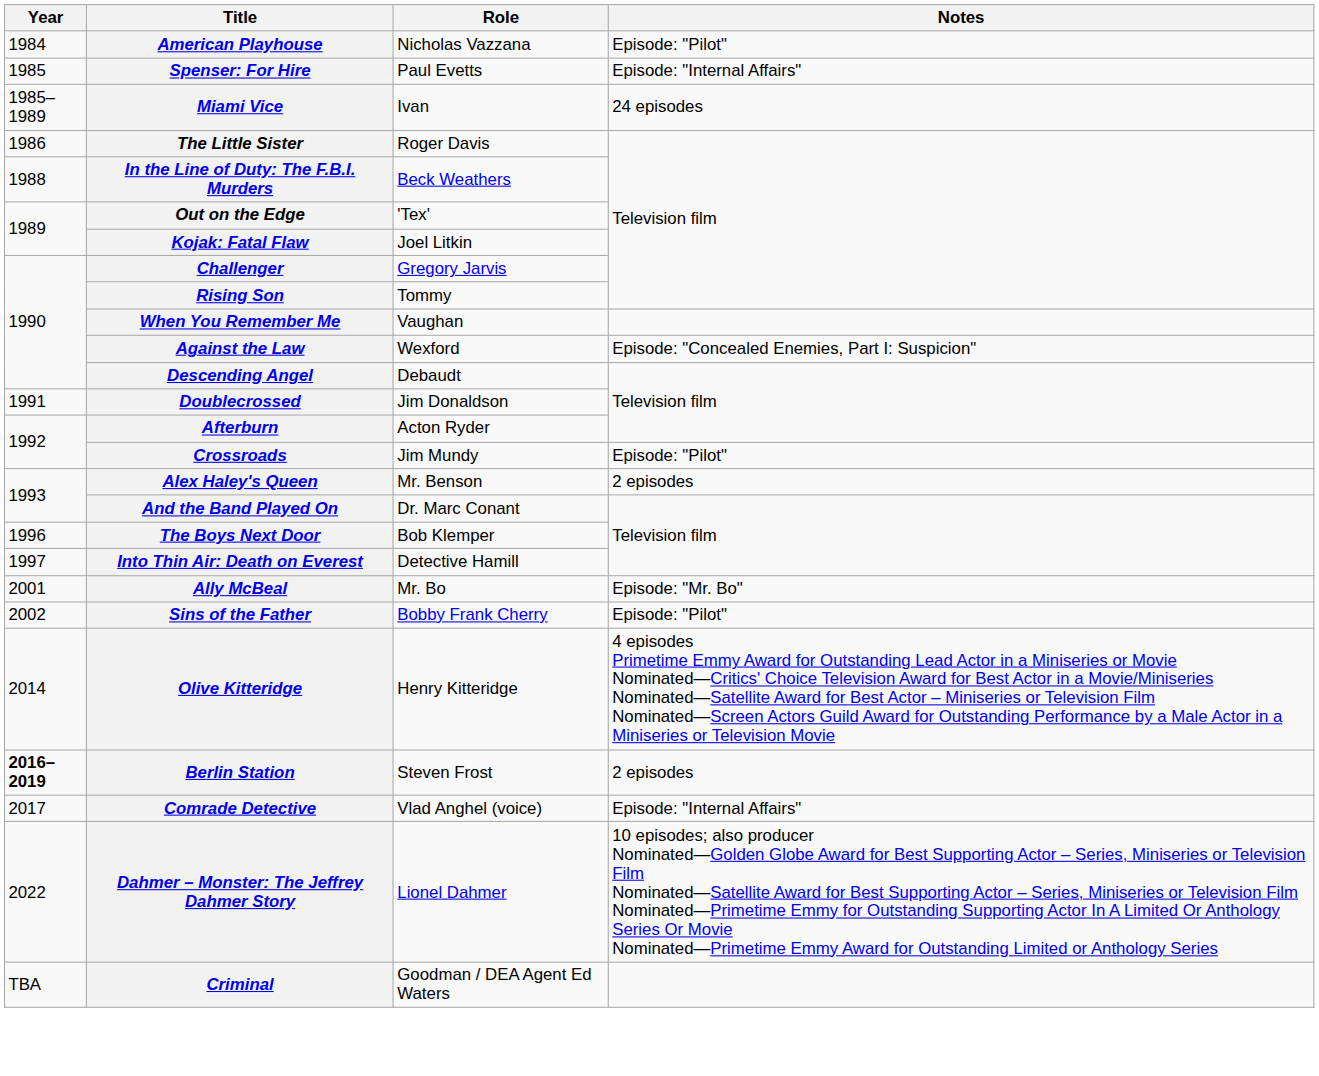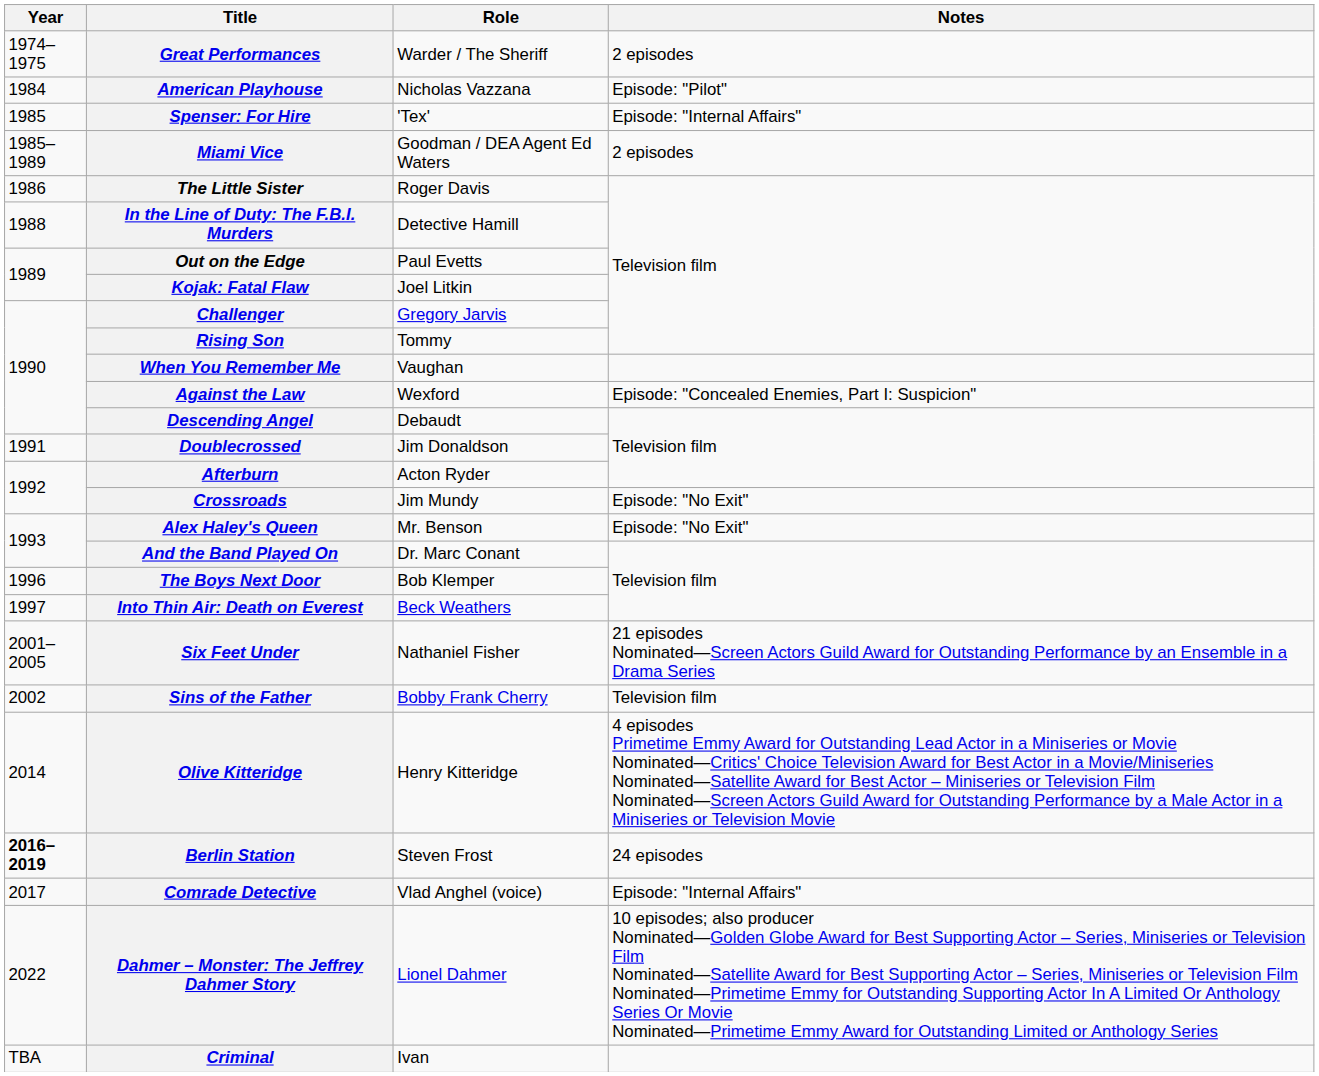+ row: 1974–1975 | Great Performances | Warder / The Sheriff | 2 episodes
Spenser: For Hire | Role: Paul Evetts -> 'Tex'
Miami Vice | Role: Ivan -> Goodman / DEA Agent Ed Waters
Miami Vice | Notes: 24 episodes -> 2 episodes
In the Line of Duty: The F.B.I. Murders | Role: Beck Weathers -> Detective Hamill
Out on the Edge | Role: 'Tex' -> Paul Evetts
Crossroads | Notes: Episode: "Pilot" -> Episode: "No Exit"
Alex Haley's Queen | Notes: 2 episodes -> Episode: "No Exit"
Into Thin Air: Death on Everest | Role: Detective Hamill -> Beck Weathers
- row: 2001 | Ally McBeal | Mr. Bo | Episode: "Mr. Bo"
+ row: 2001–2005 | Six Feet Under | Nathaniel Fisher | 21 episodes Nominated—Screen Actors Guild Award for Outstanding Performance by an Ensemble in a Drama Series
Sins of the Father | Notes: Episode: "Pilot" -> Television film
Berlin Station | Notes: 2 episodes -> 24 episodes
Criminal | Role: Goodman / DEA Agent Ed Waters -> Ivan
